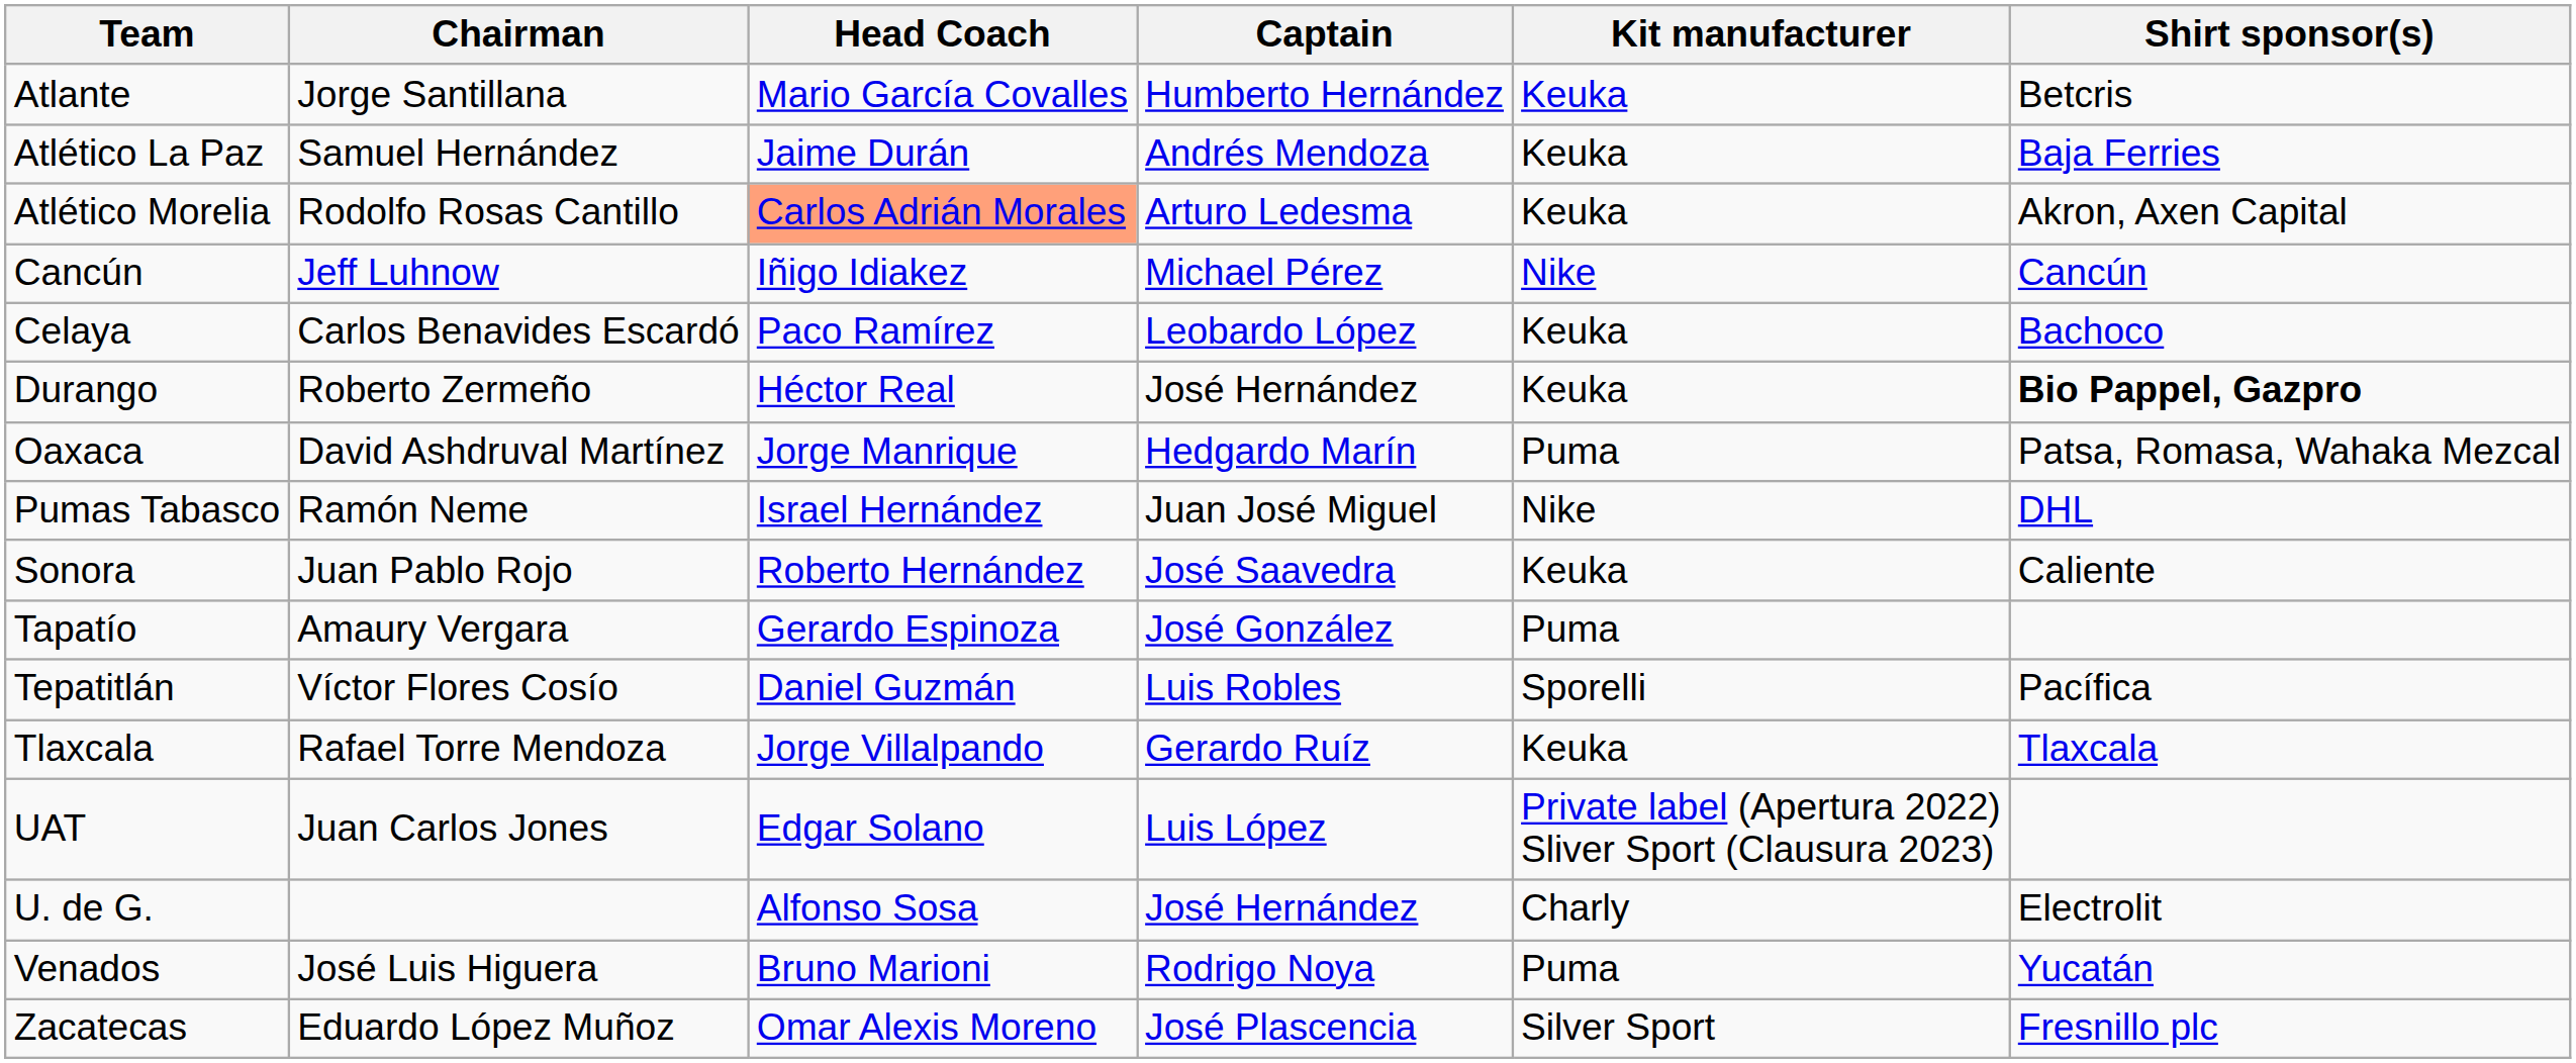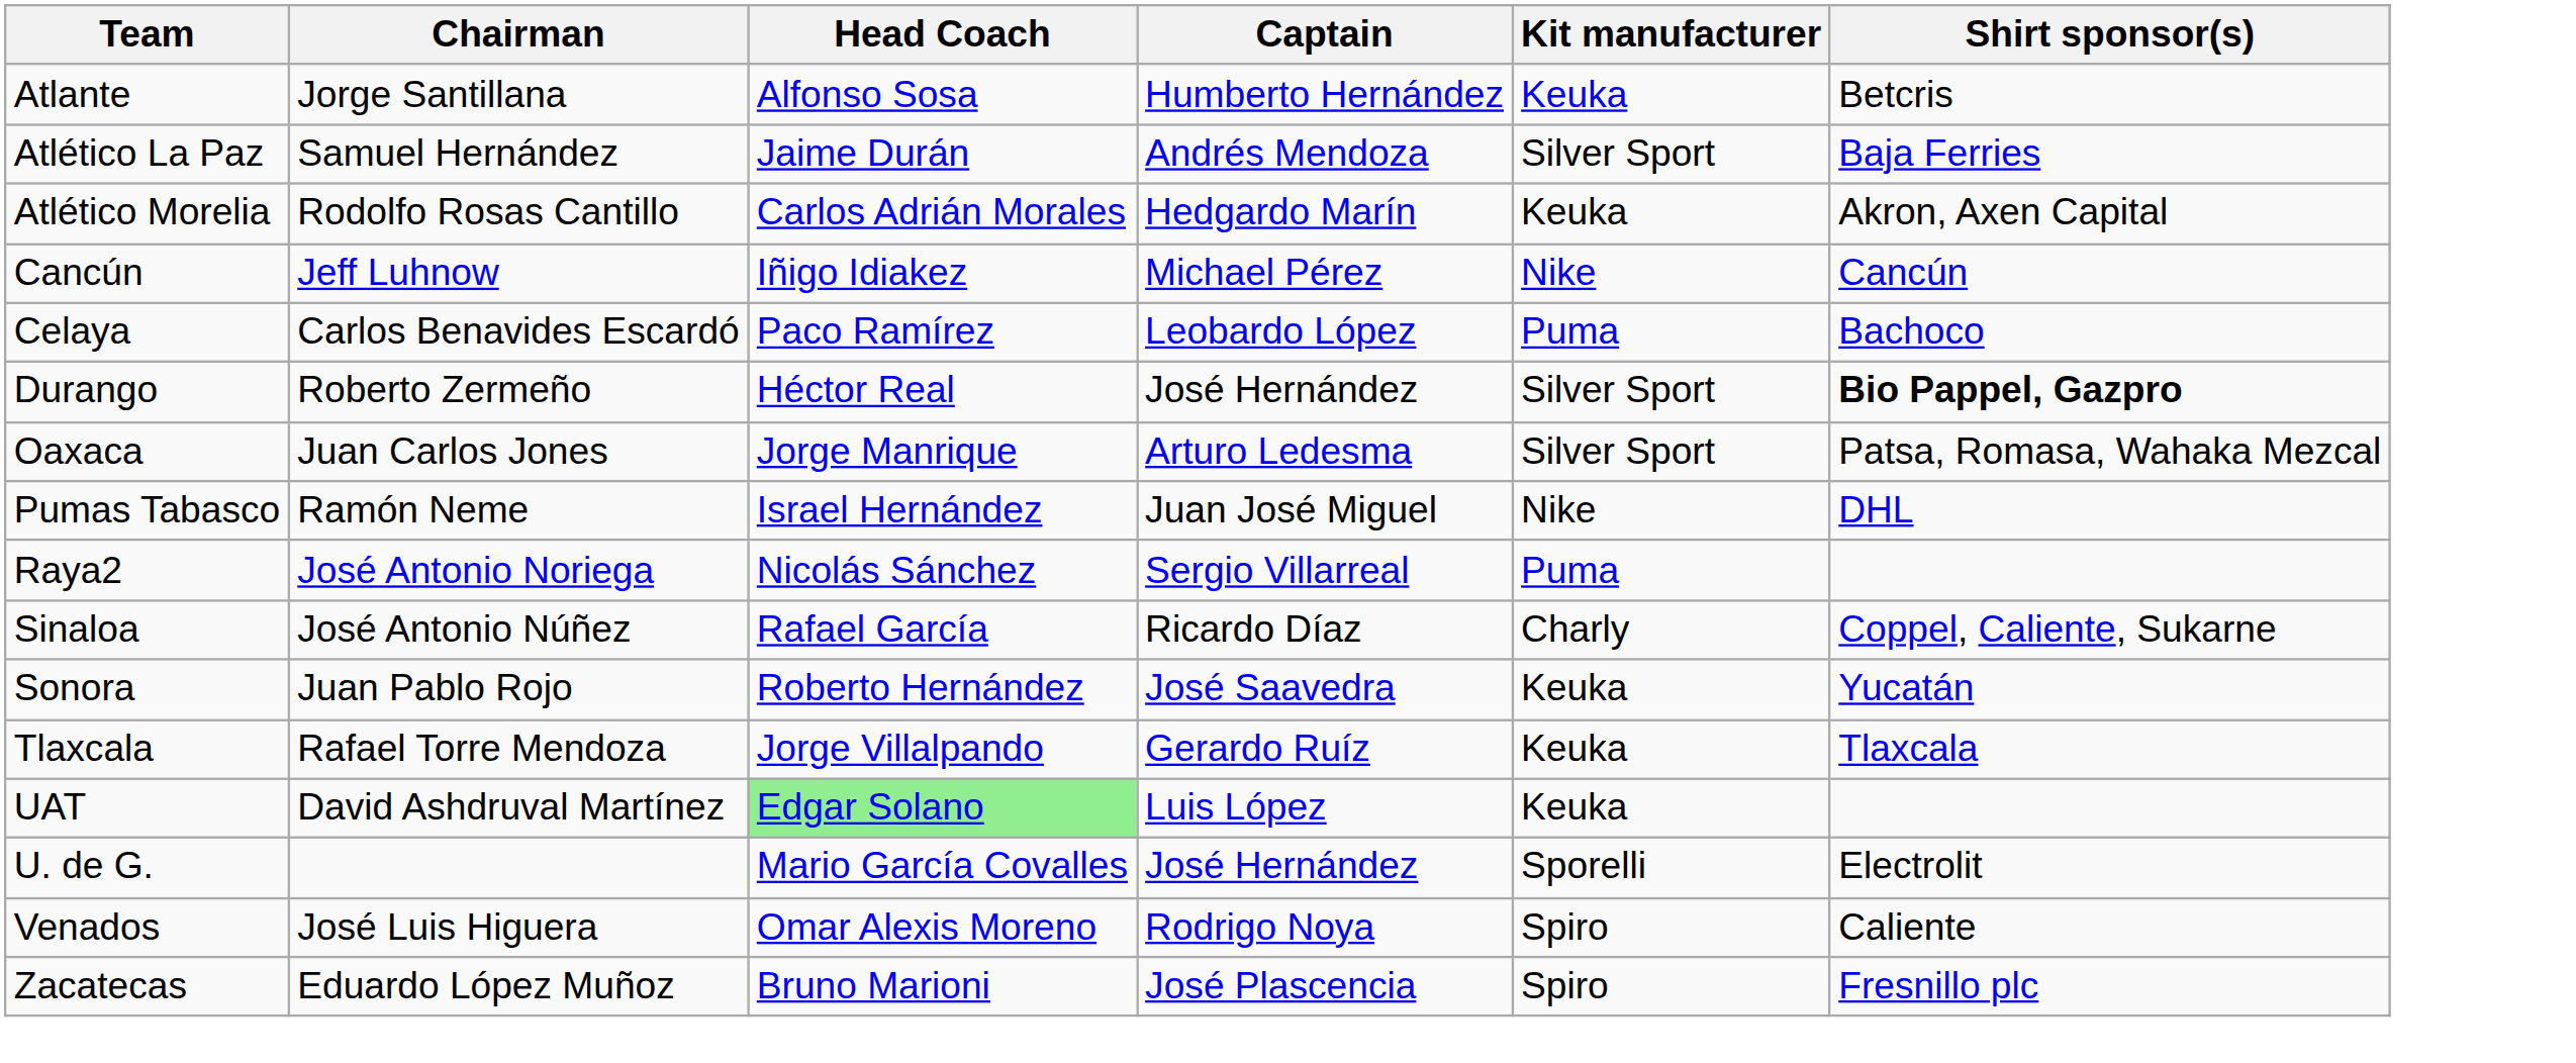Atlante | Head Coach: Mario García Covalles -> Alfonso Sosa
Atlético La Paz | Kit manufacturer: Keuka -> Silver Sport
Atlético Morelia | Head Coach: lightsalmon background -> no background
Atlético Morelia | Captain: Arturo Ledesma -> Hedgardo Marín
Celaya | Kit manufacturer: Keuka -> Puma
Durango | Kit manufacturer: Keuka -> Silver Sport
Oaxaca | Chairman: David Ashdruval Martínez -> Juan Carlos Jones
Oaxaca | Captain: Hedgardo Marín -> Arturo Ledesma
Oaxaca | Kit manufacturer: Puma -> Silver Sport
+ row: Raya2 | José Antonio Noriega | Nicolás Sánchez | Sergio Villarreal | Puma
+ row: Sinaloa | José Antonio Núñez | Rafael García | Ricardo Díaz | Charly | Coppel, Caliente, Sukarne
Sonora | Shirt sponsor(s): Caliente -> Yucatán
- row: Tapatío | Amaury Vergara | Gerardo Espinoza | José González | Puma
- row: Tepatitlán | Víctor Flores Cosío | Daniel Guzmán | Luis Robles | Sporelli | Pacífica
UAT | Chairman: Juan Carlos Jones -> David Ashdruval Martínez
UAT | Head Coach: no background -> lightgreen background
UAT | Kit manufacturer: Private label (Apertura 2022) Sliver Sport (Clausura 2023) -> Keuka
U. de G. | Head Coach: Alfonso Sosa -> Mario García Covalles
U. de G. | Kit manufacturer: Charly -> Sporelli
Venados | Head Coach: Bruno Marioni -> Omar Alexis Moreno
Venados | Kit manufacturer: Puma -> Spiro
Venados | Shirt sponsor(s): Yucatán -> Caliente
Zacatecas | Head Coach: Omar Alexis Moreno -> Bruno Marioni
Zacatecas | Kit manufacturer: Silver Sport -> Spiro
